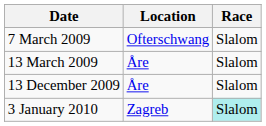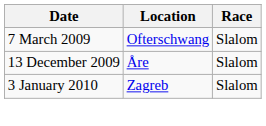- row: 13 March 2009 | Åre | Slalom
3 January 2010 | Race: paleturquoise background -> no background
